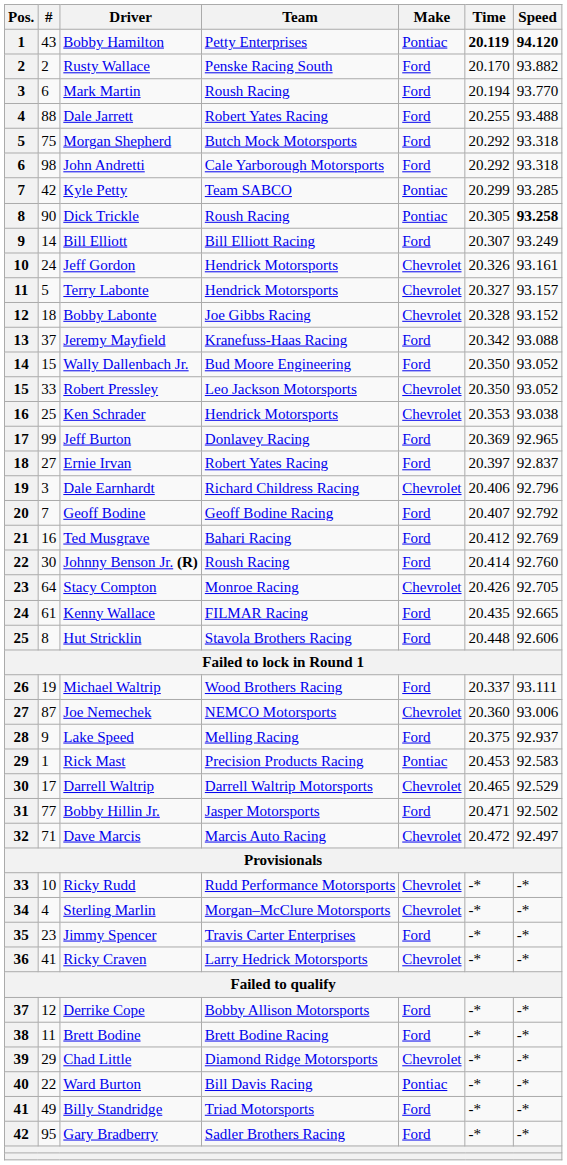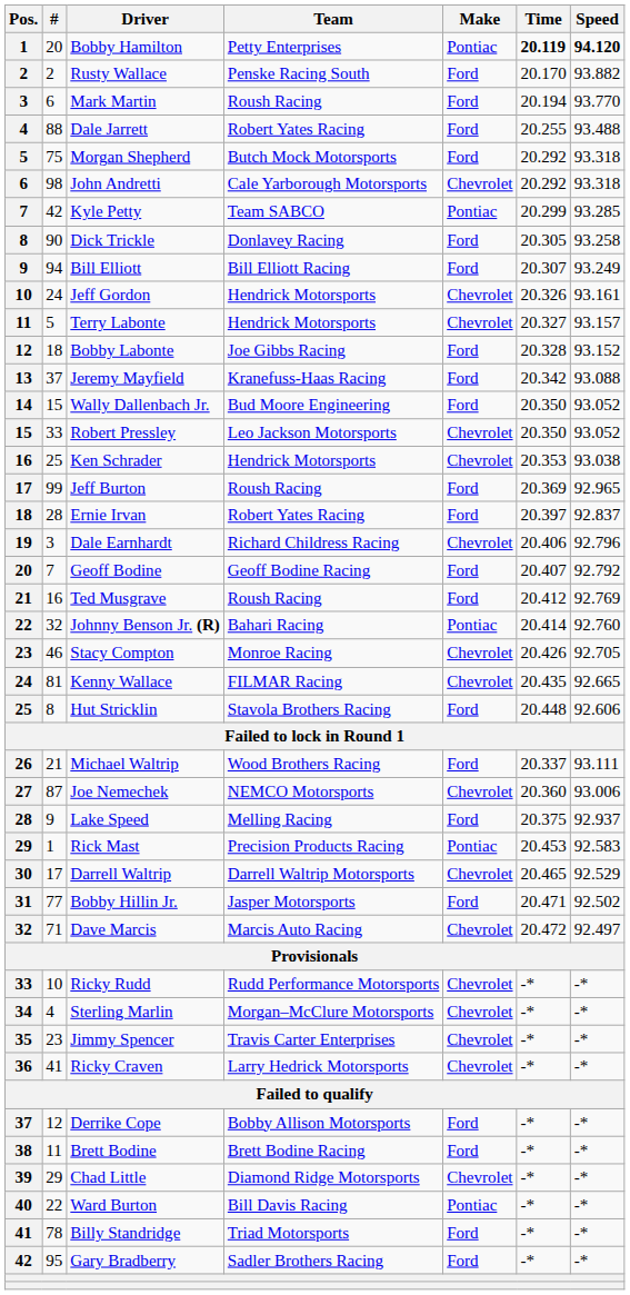Bobby Hamilton | #: 43 -> 20
John Andretti | Make: Ford -> Chevrolet
Dick Trickle | Team: Roush Racing -> Donlavey Racing
Dick Trickle | Make: Pontiac -> Ford
Dick Trickle | Speed: bold -> normal
Bill Elliott | #: 14 -> 94
Bobby Labonte | Make: Chevrolet -> Ford
Jeff Burton | Team: Donlavey Racing -> Roush Racing
Ernie Irvan | #: 27 -> 28
Ted Musgrave | Team: Bahari Racing -> Roush Racing
Johnny Benson Jr. (R) | #: 30 -> 32
Johnny Benson Jr. (R) | Team: Roush Racing -> Bahari Racing
Johnny Benson Jr. (R) | Make: Ford -> Pontiac
Stacy Compton | #: 64 -> 46
Kenny Wallace | #: 61 -> 81
Kenny Wallace | Make: Ford -> Chevrolet
Michael Waltrip | #: 19 -> 21
Jimmy Spencer | Make: Ford -> Chevrolet
Billy Standridge | #: 49 -> 78
